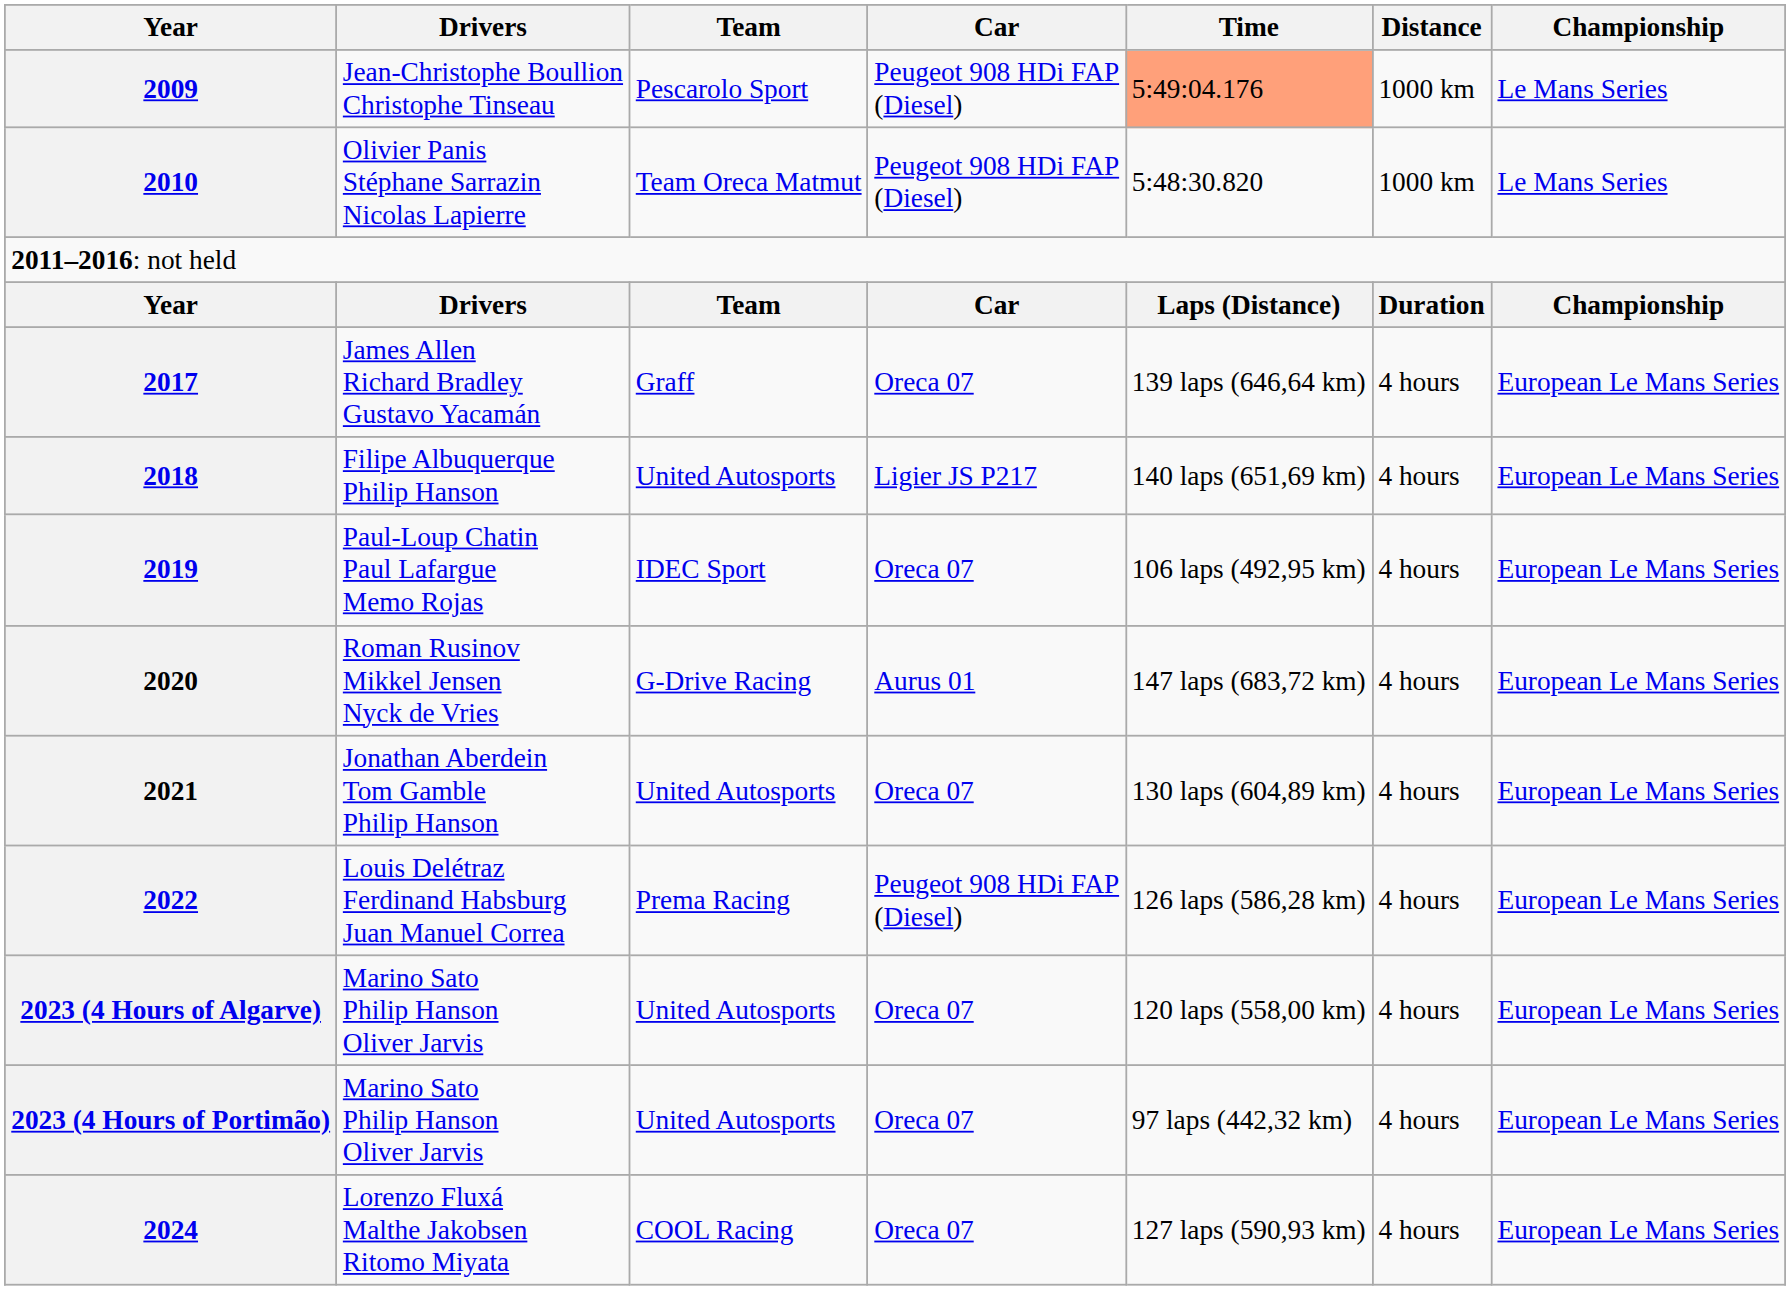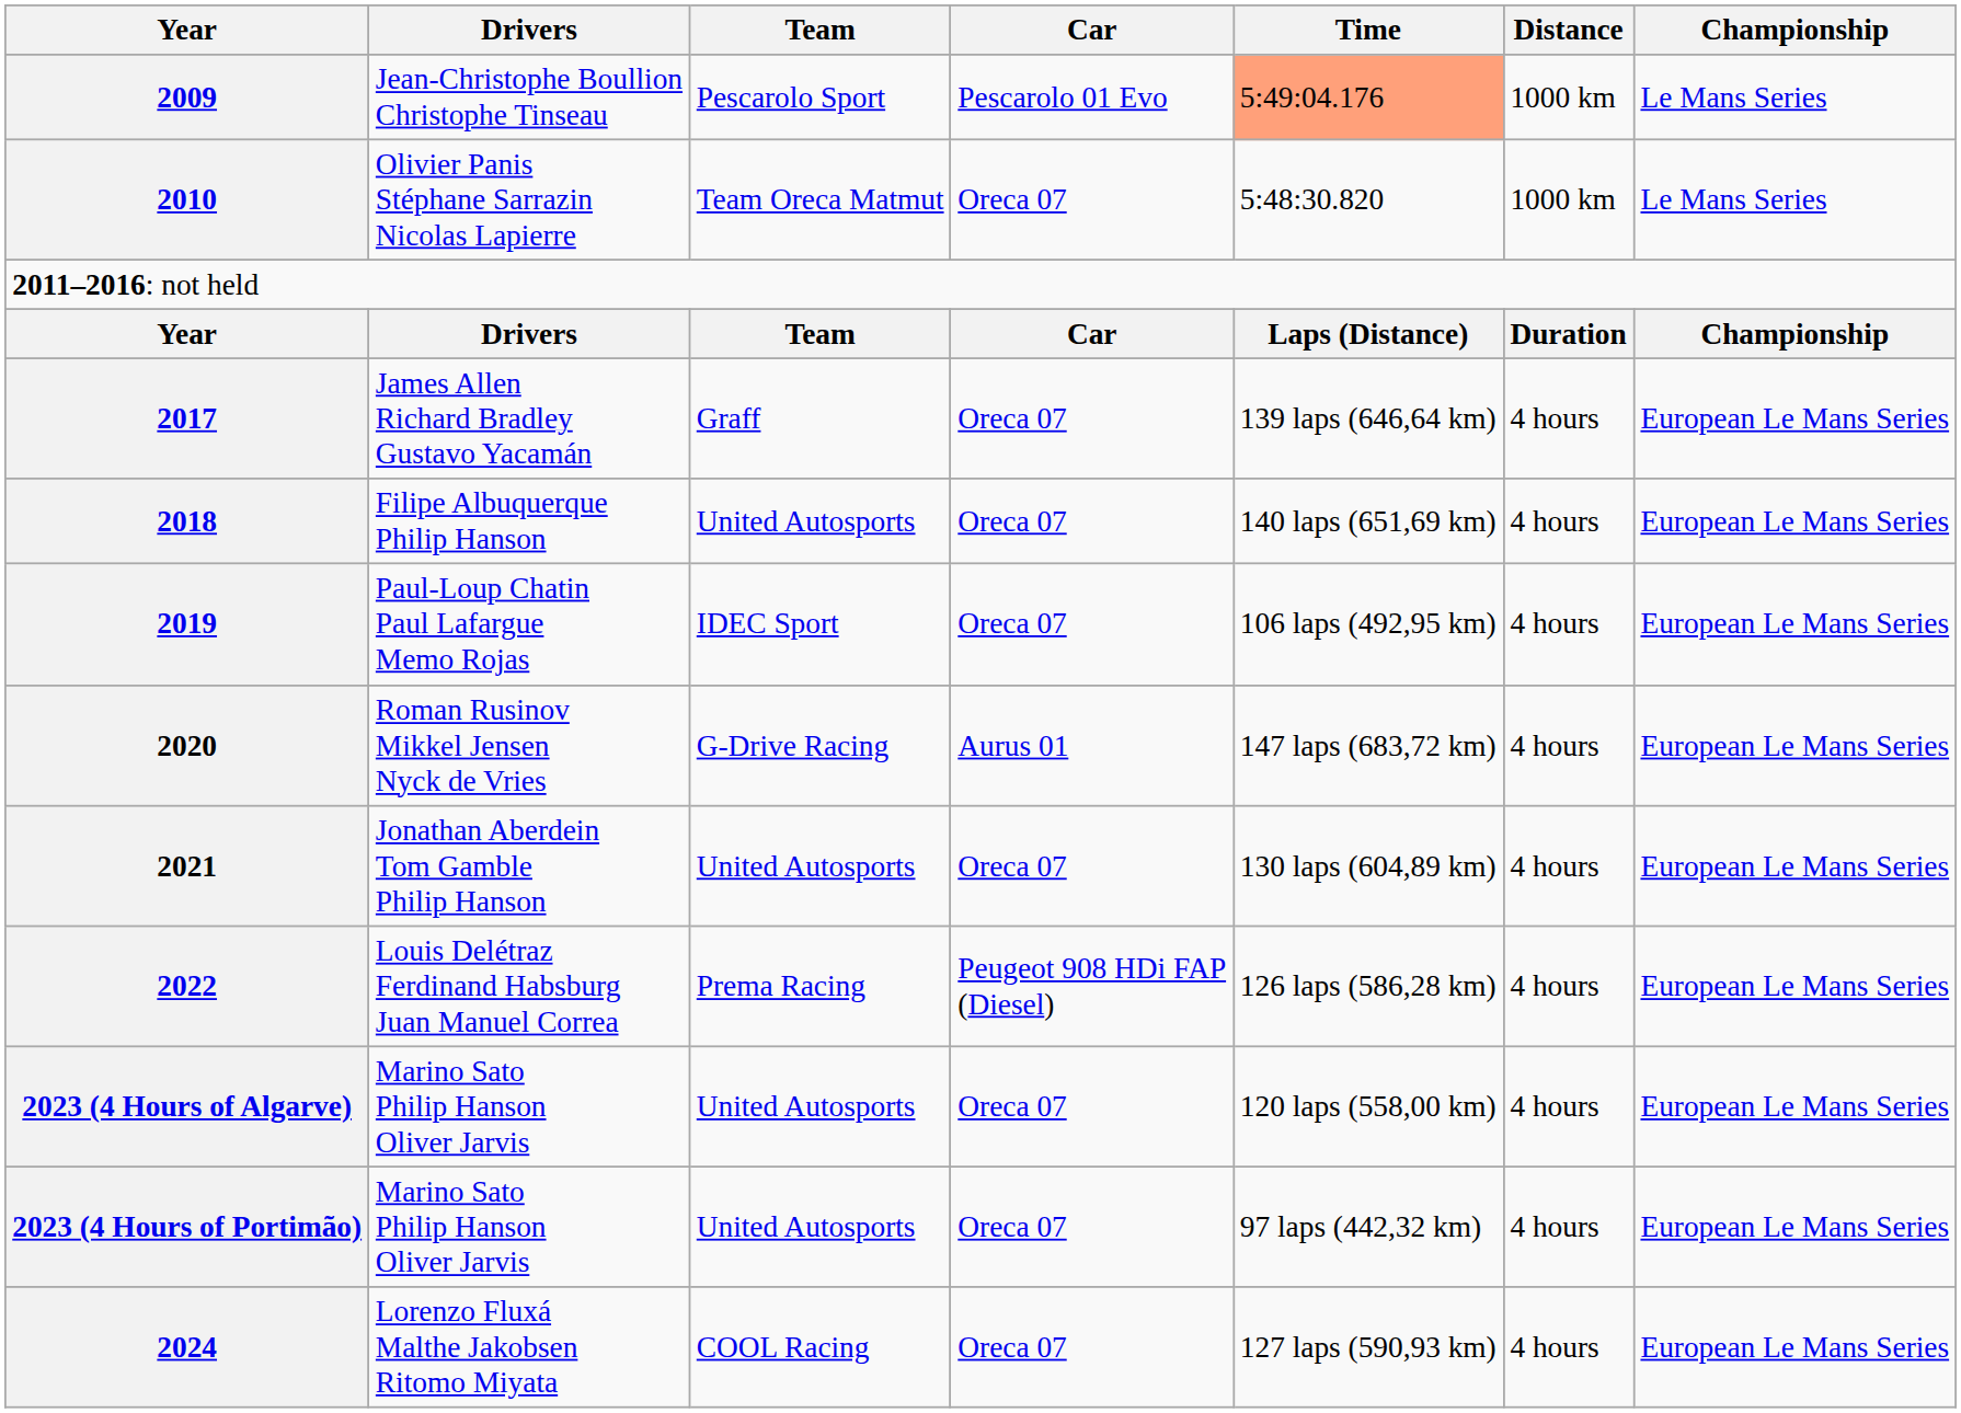2009 | Car: Peugeot 908 HDi FAP (Diesel) -> Pescarolo 01 Evo
2010 | Car: Peugeot 908 HDi FAP (Diesel) -> Oreca 07
2018 | Car: Ligier JS P217 -> Oreca 07
